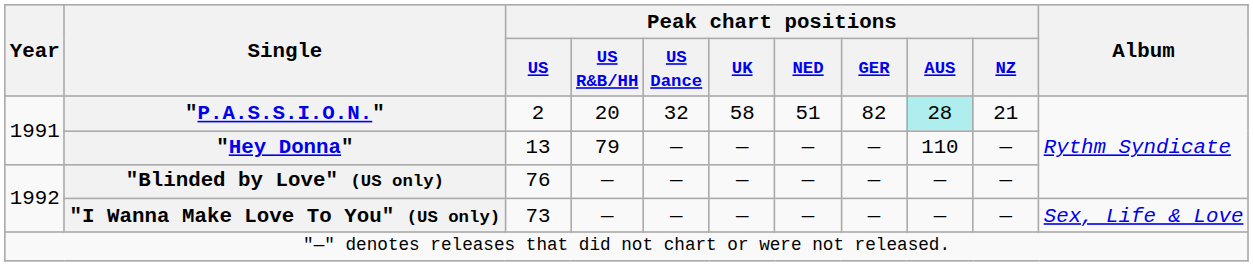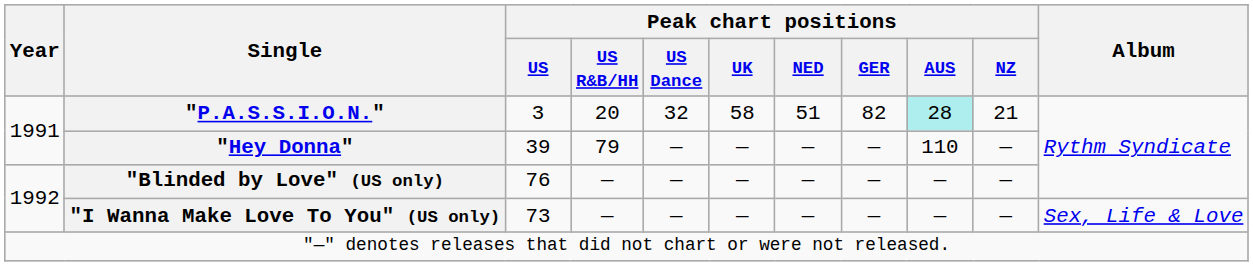"P.A.S.S.I.O.N." | Peak chart positions / US: 2 -> 3
"Hey Donna" | Peak chart positions / US: 13 -> 39
